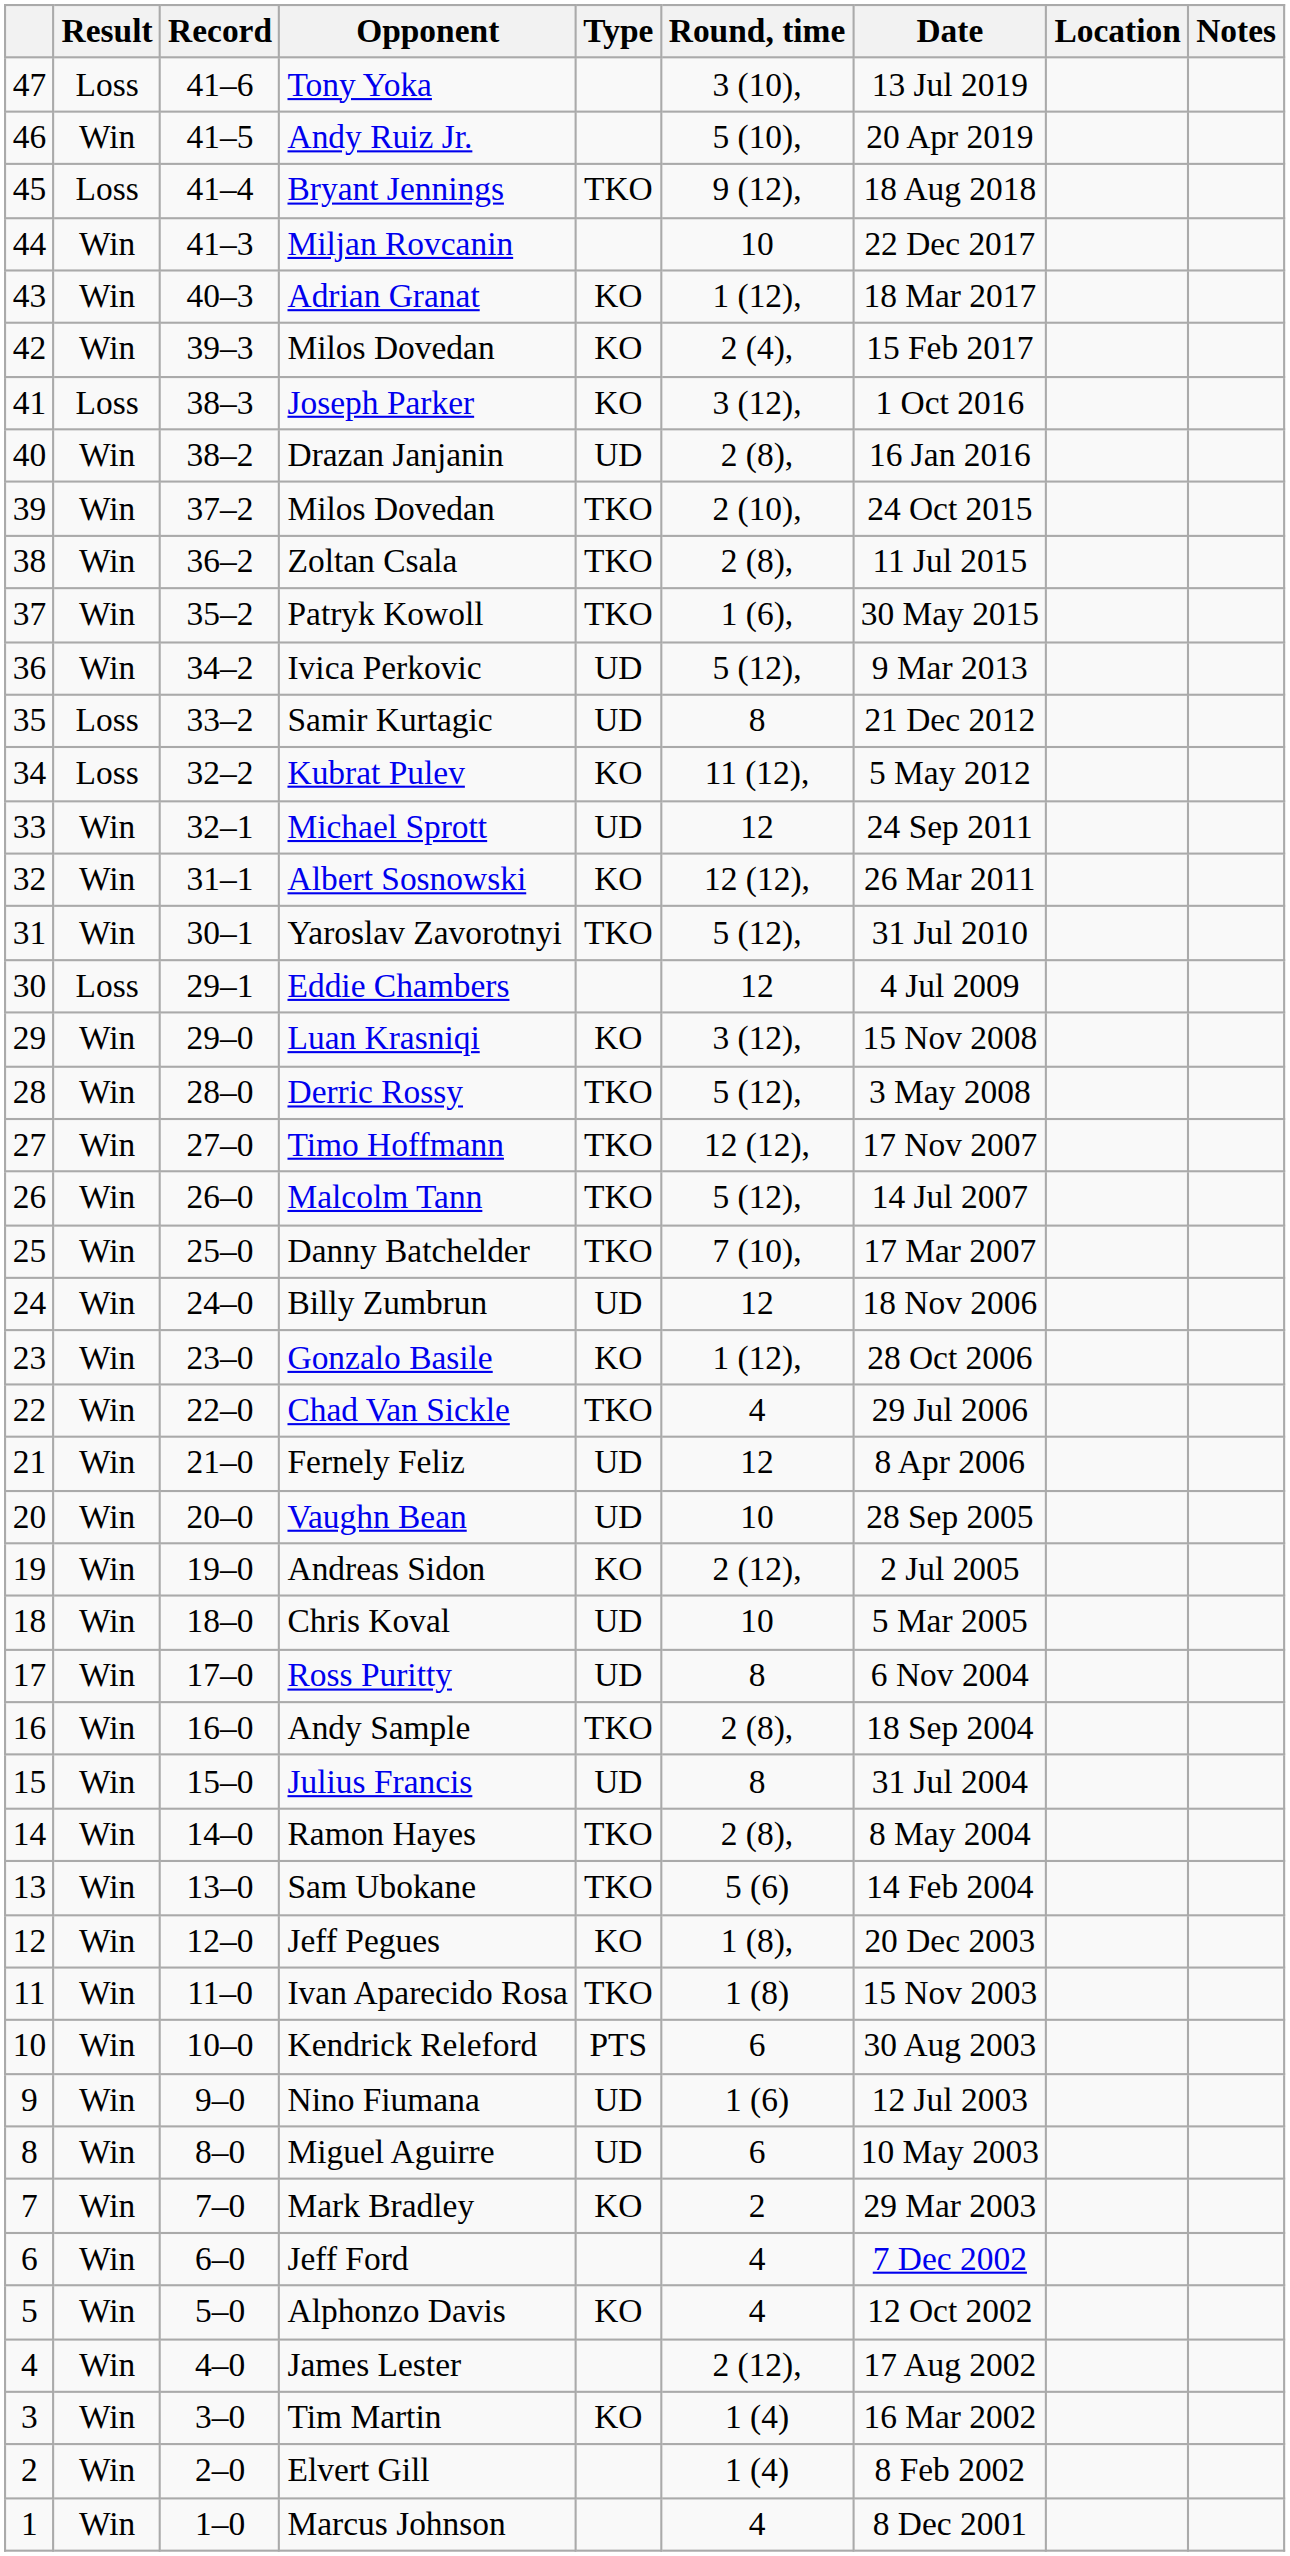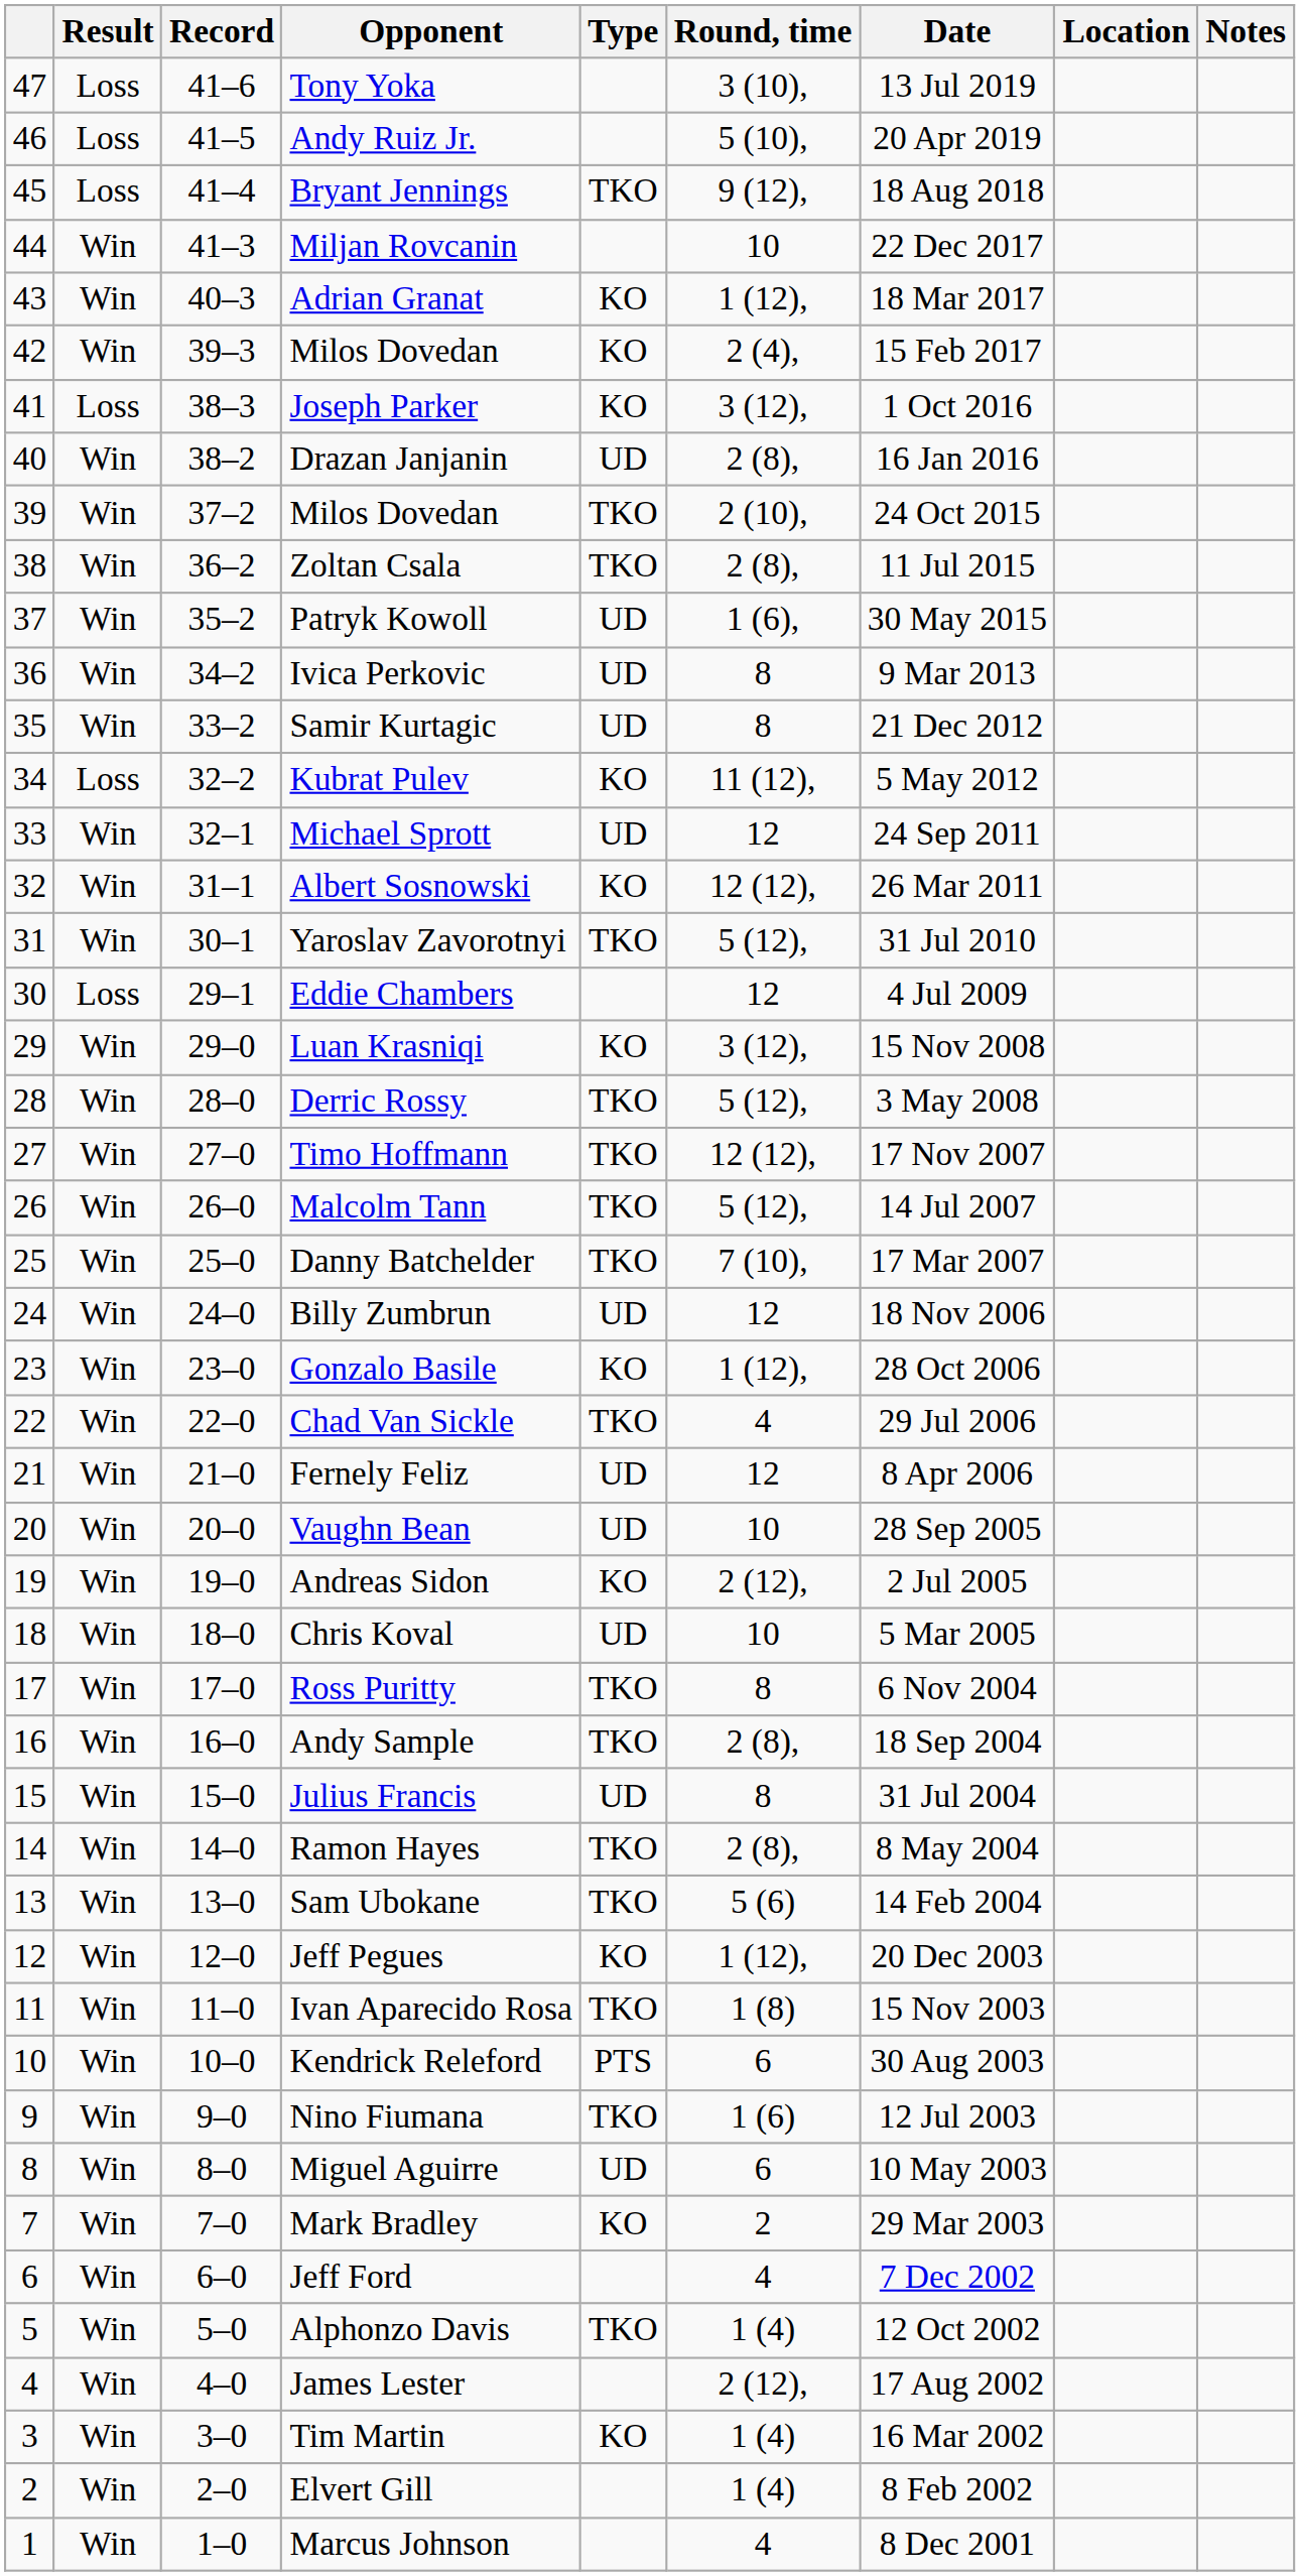Andy Ruiz Jr. | Result: Win -> Loss
Patryk Kowoll | Type: TKO -> UD
Ivica Perkovic | Round, time: 5 (12), -> 8
Samir Kurtagic | Result: Loss -> Win
Ross Puritty | Type: UD -> TKO
Jeff Pegues | Round, time: 1 (8), -> 1 (12),
Nino Fiumana | Type: UD -> TKO
Alphonzo Davis | Type: KO -> TKO
Alphonzo Davis | Round, time: 4 -> 1 (4)
